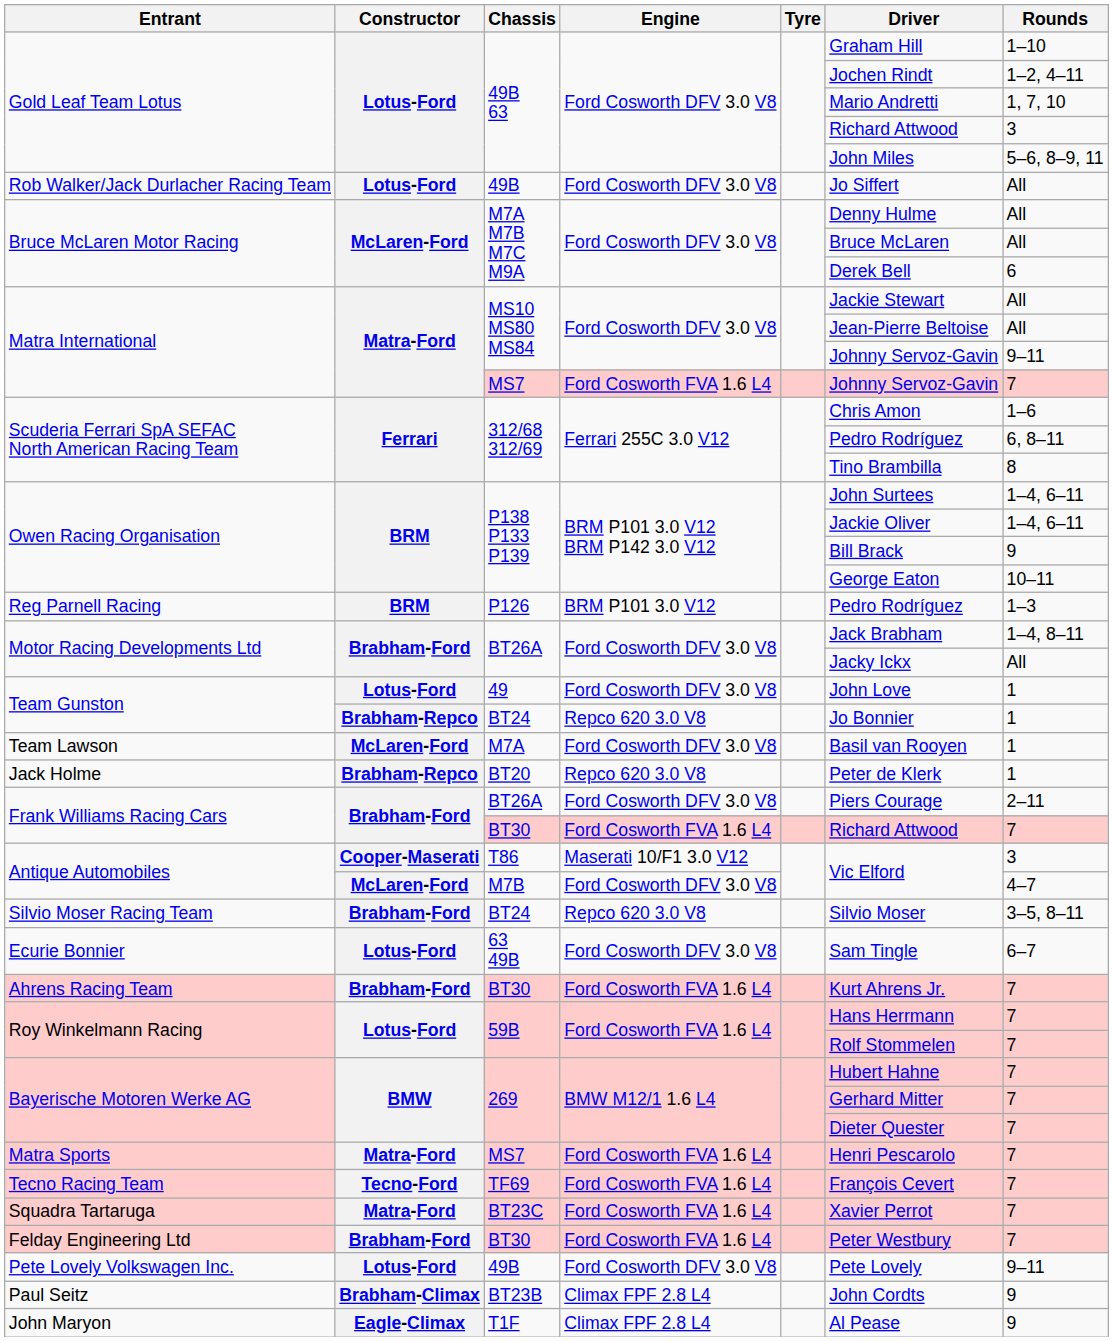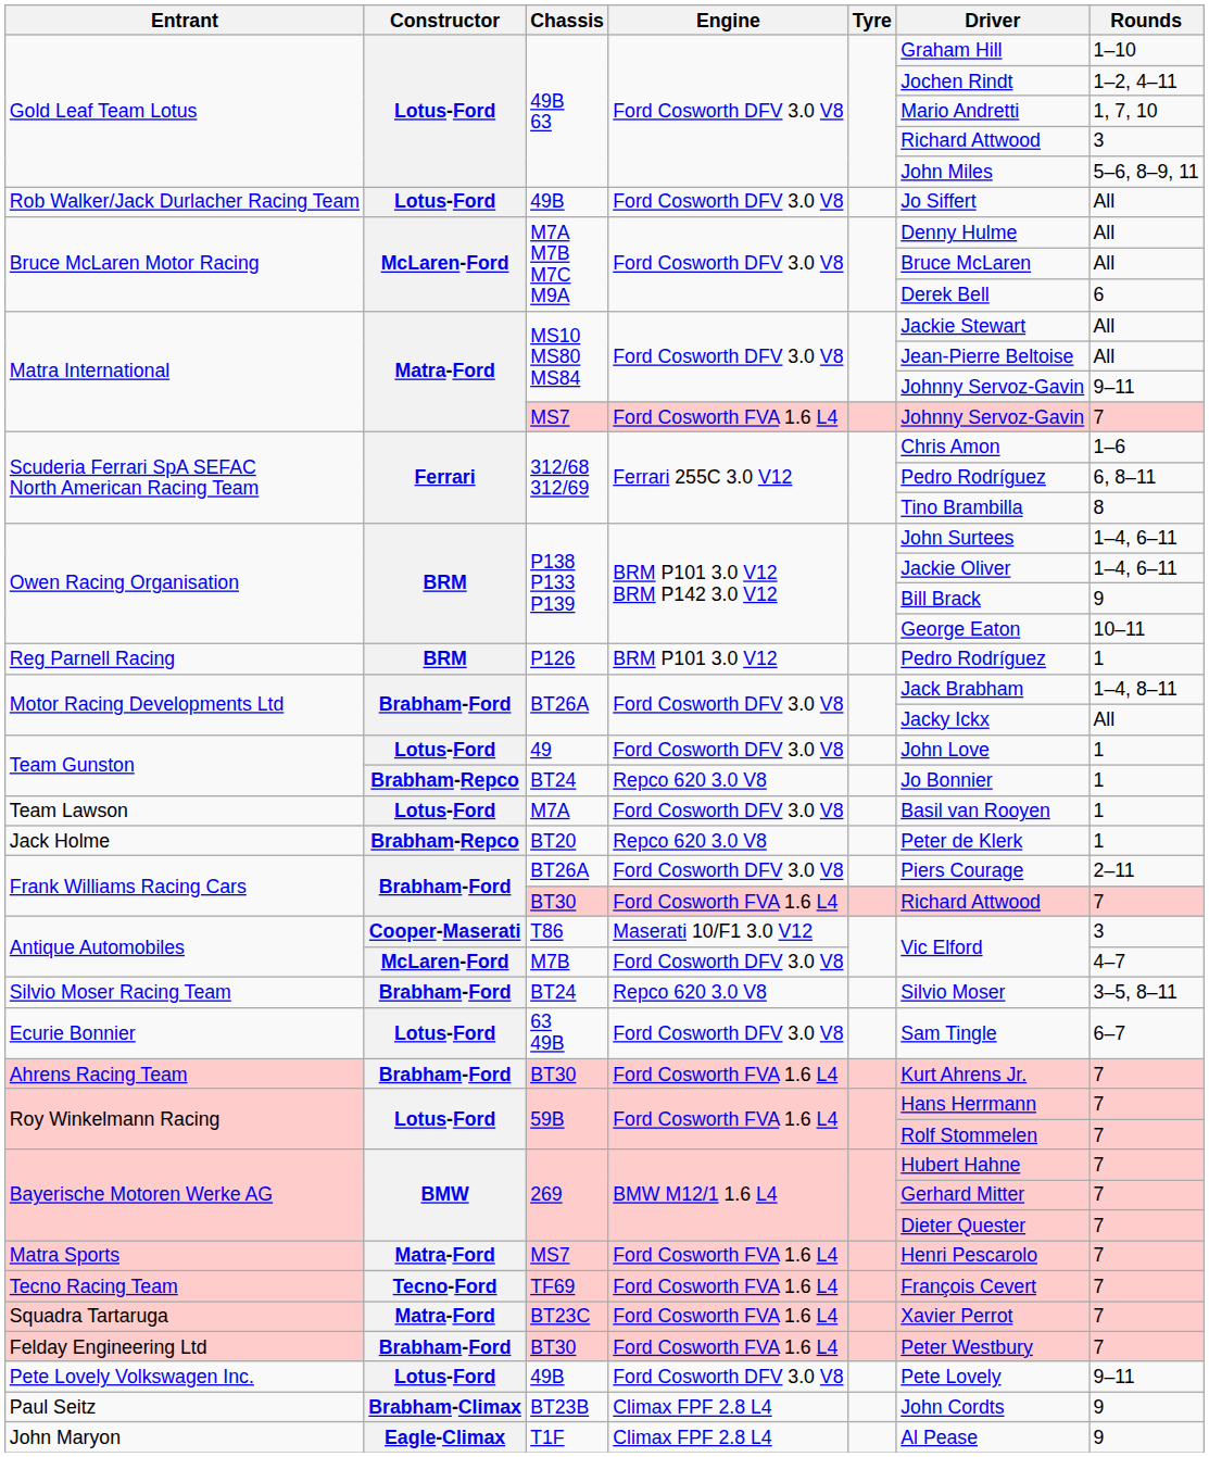Reg Parnell Racing | Rounds: 1–3 -> 1
Team Lawson | Constructor: McLaren-Ford -> Lotus-Ford
